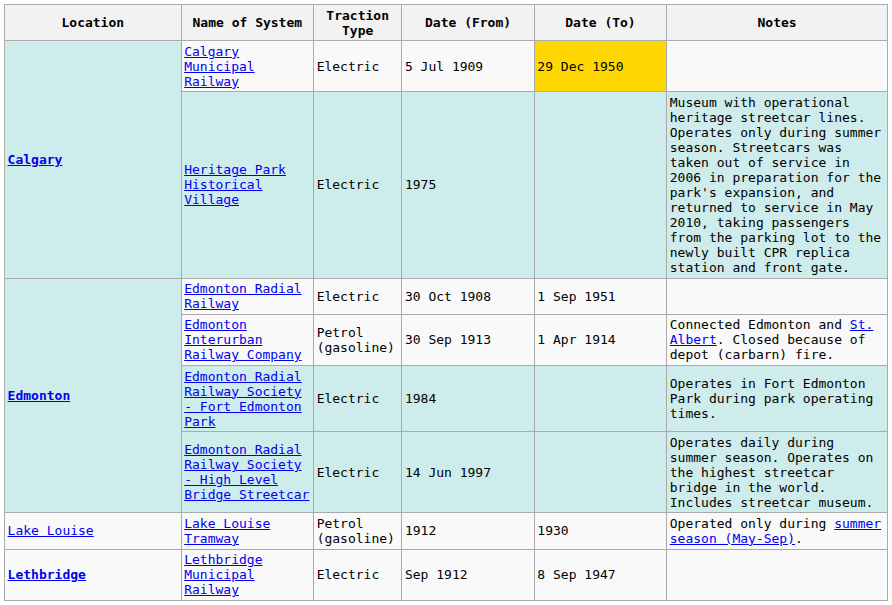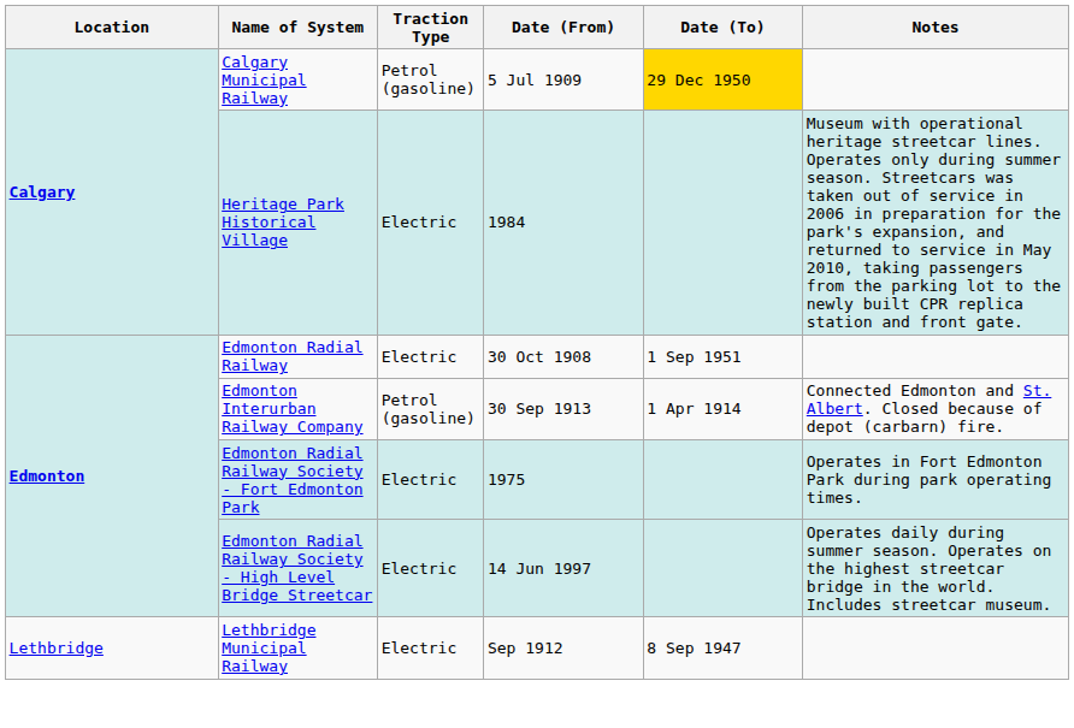Calgary Municipal Railway | Traction Type: Electric -> Petrol (gasoline)
Heritage Park Historical Village | Date (From): 1975 -> 1984
Edmonton Radial Railway Society - Fort Edmonton Park | Date (From): 1984 -> 1975
- row: Lake Louise | Lake Louise Tramway | Petrol (gasoline) | 1912 | 1930 | Operated only during summer season (May-Sep).
Lethbridge Municipal Railway | Location: bold -> normal
